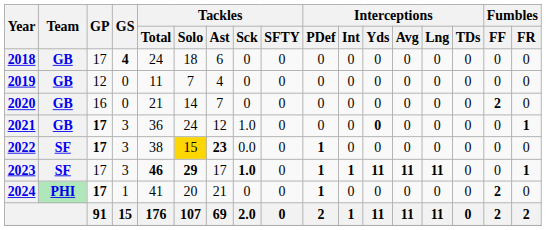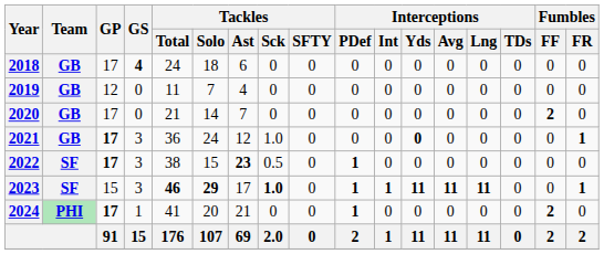2020 | GP: 16 -> 17
2022 | Tackles / Solo: gold background -> no background
2022 | Tackles / Sck: 0.0 -> 0.5
2023 | GP: 17 -> 15
